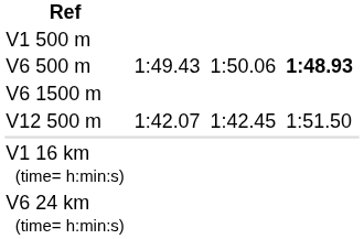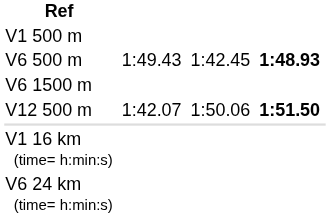V6 500 m | column 5: 1:50.06 -> 1:42.45
V12 500 m | column 5: 1:42.45 -> 1:50.06
V12 500 m | column 7: normal -> bold
